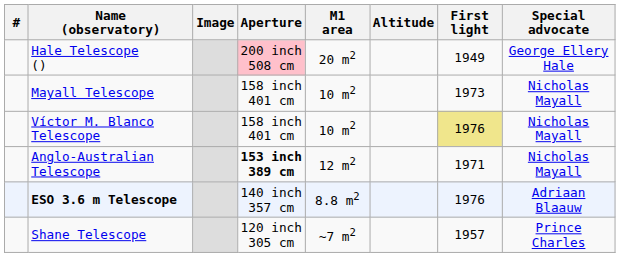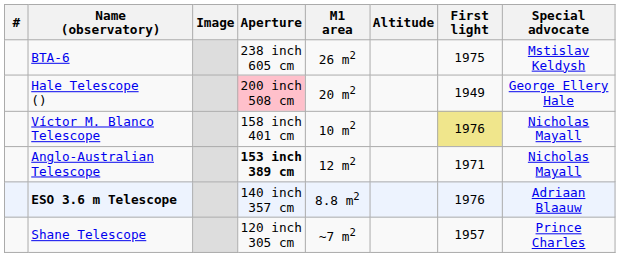+ row: BTA-6 | 238 inch 605 cm | 26 m2 | 1975 | Mstislav Keldysh
- row: Mayall Telescope | 158 inch 401 cm | 10 m2 | 1973 | Nicholas Mayall
